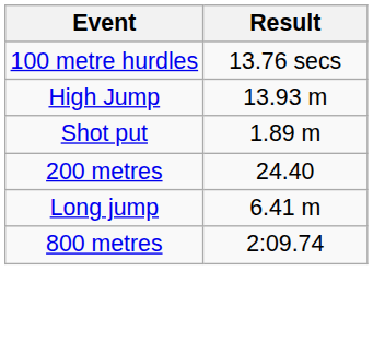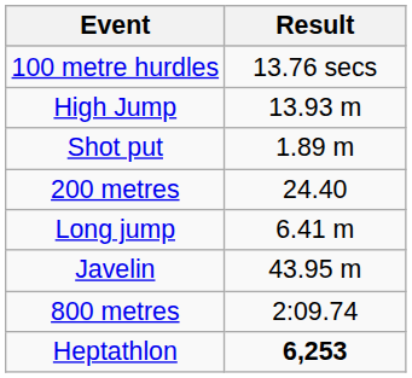+ row: Javelin | 43.95 m
+ row: Heptathlon | 6,253
